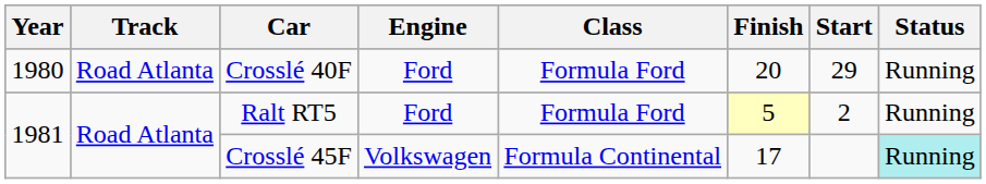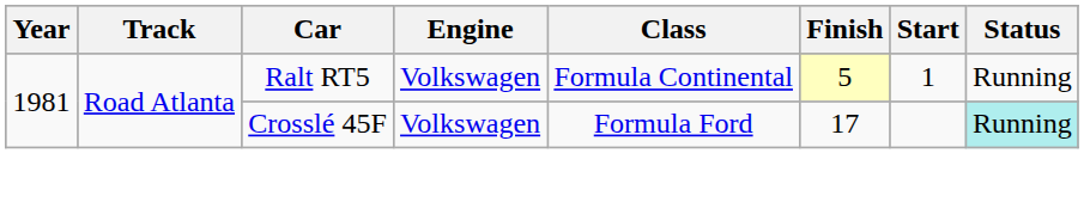- row: 1980 | Road Atlanta | Crosslé 40F | Ford | Formula Ford | 20 | 29 | Running
Ralt RT5 | Engine: Ford -> Volkswagen
Ralt RT5 | Class: Formula Ford -> Formula Continental
Ralt RT5 | Start: 2 -> 1
Crosslé 45F | Class: Formula Continental -> Formula Ford
